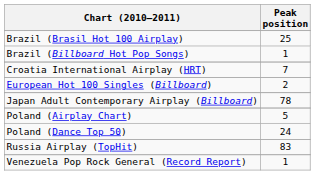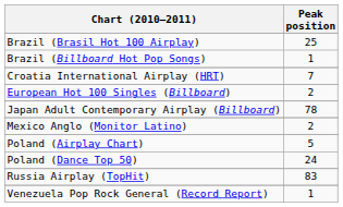+ row: Mexico Anglo (Monitor Latino) | 2
